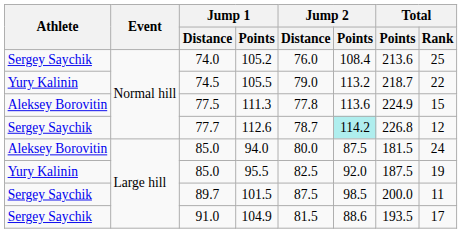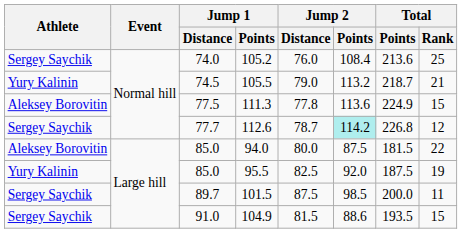105.5 | Total / Rank: 22 -> 21
94.0 | Total / Rank: 24 -> 22
104.9 | Total / Rank: 17 -> 15
